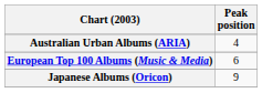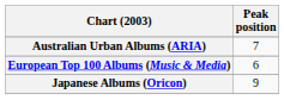Australian Urban Albums (ARIA) | Peak position: 4 -> 7
